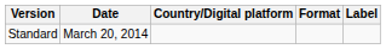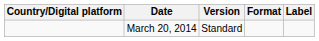columns swapped: Country/Digital platform <-> Version
